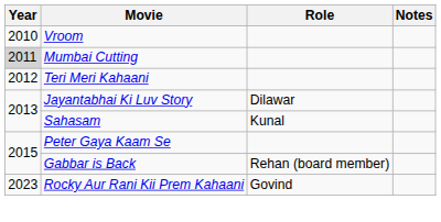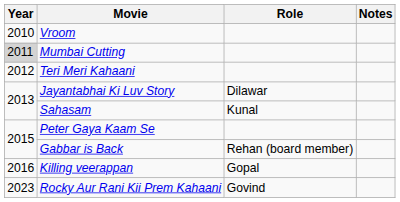+ row: 2016 | Killing veerappan | Gopal
